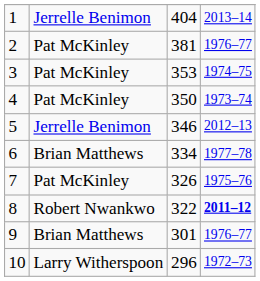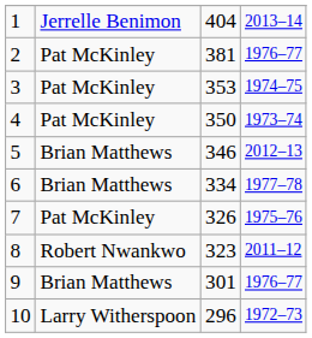5 | column 2: Jerrelle Benimon -> Brian Matthews
8 | column 3: 322 -> 323
8 | column 4: bold -> normal
